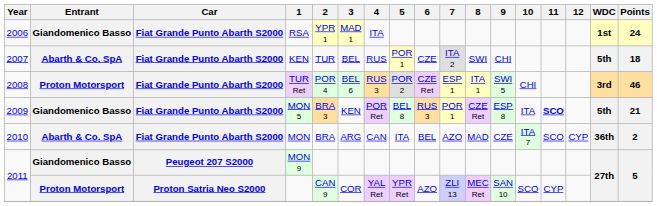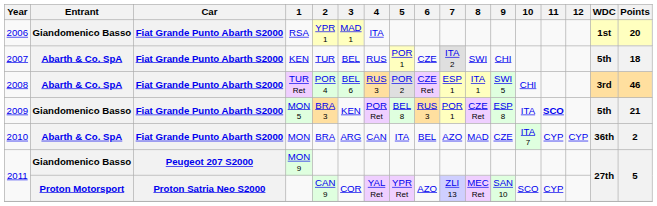RSA | Points: 24 -> 20
TUR Ret | Entrant: Proton Motorsport -> Abarth & Co. SpA
MON | 11: SCO -> CYP
